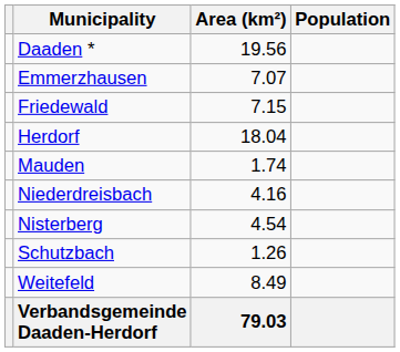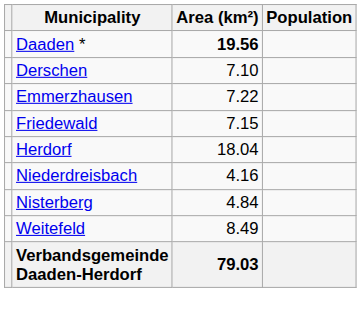Daaden * | Area (km²): normal -> bold
+ row: Derschen | 7.10
Emmerzhausen | Area (km²): 7.07 -> 7.22
- row: Mauden | 1.74
Nisterberg | Area (km²): 4.54 -> 4.84
- row: Schutzbach | 1.26
